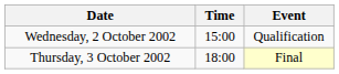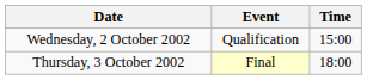columns swapped: Time <-> Event
